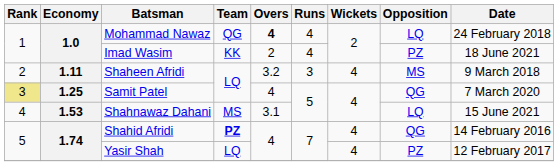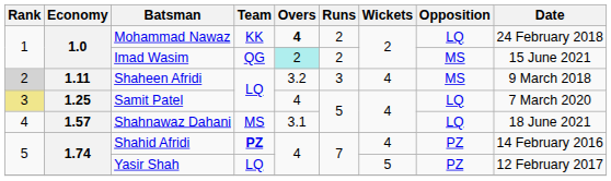Mohammad Nawaz | Team: QG -> KK
Mohammad Nawaz | Runs: 4 -> 2
Imad Wasim | Team: KK -> QG
Imad Wasim | Overs: no background -> paleturquoise background
Imad Wasim | Runs: 4 -> 2
Imad Wasim | Opposition: PZ -> MS
Imad Wasim | Date: 18 June 2021 -> 15 June 2021
Shaheen Afridi | Rank: no background -> lightgrey background
Samit Patel | Opposition: QG -> LQ
Shahnawaz Dahani | Economy: 1.53 -> 1.57
Shahnawaz Dahani | Date: 15 June 2021 -> 18 June 2021
Shahid Afridi | Opposition: QG -> PZ
Yasir Shah | Wickets: 4 -> 5
